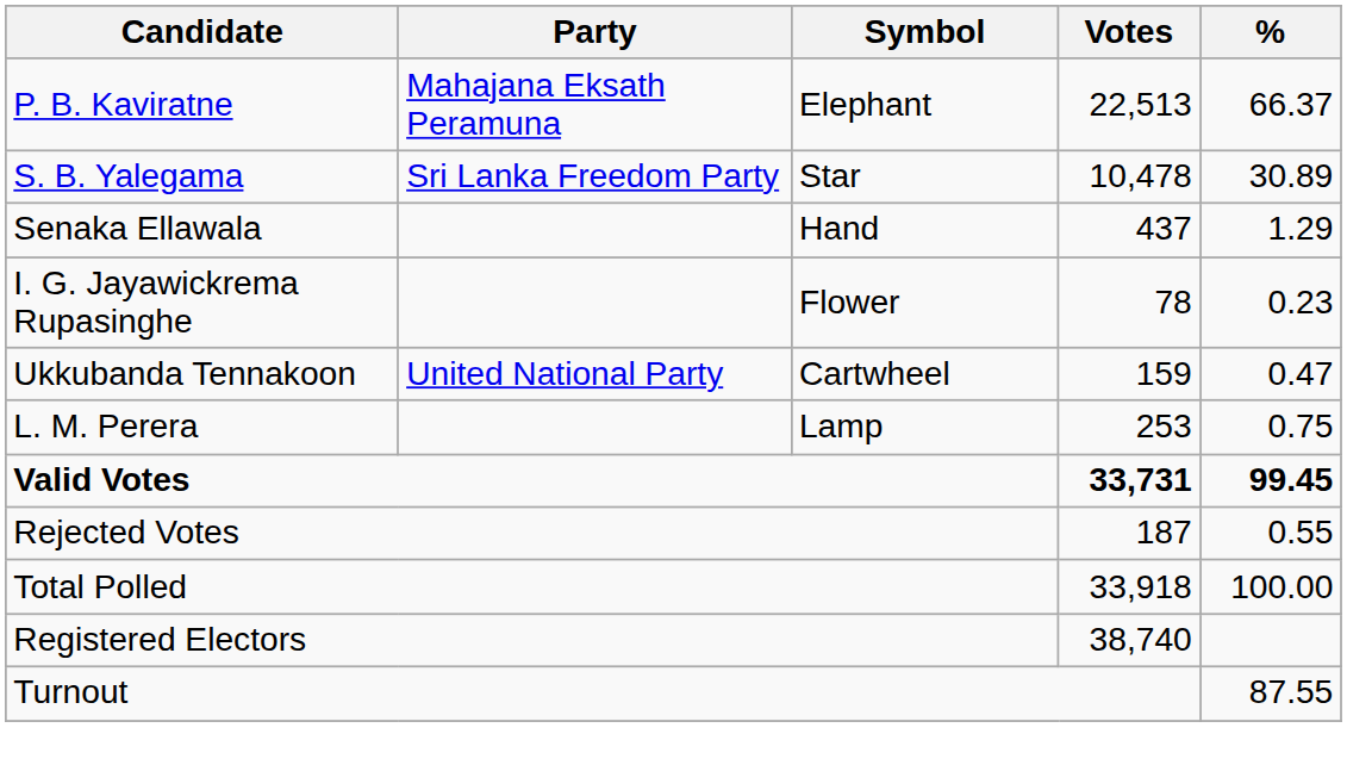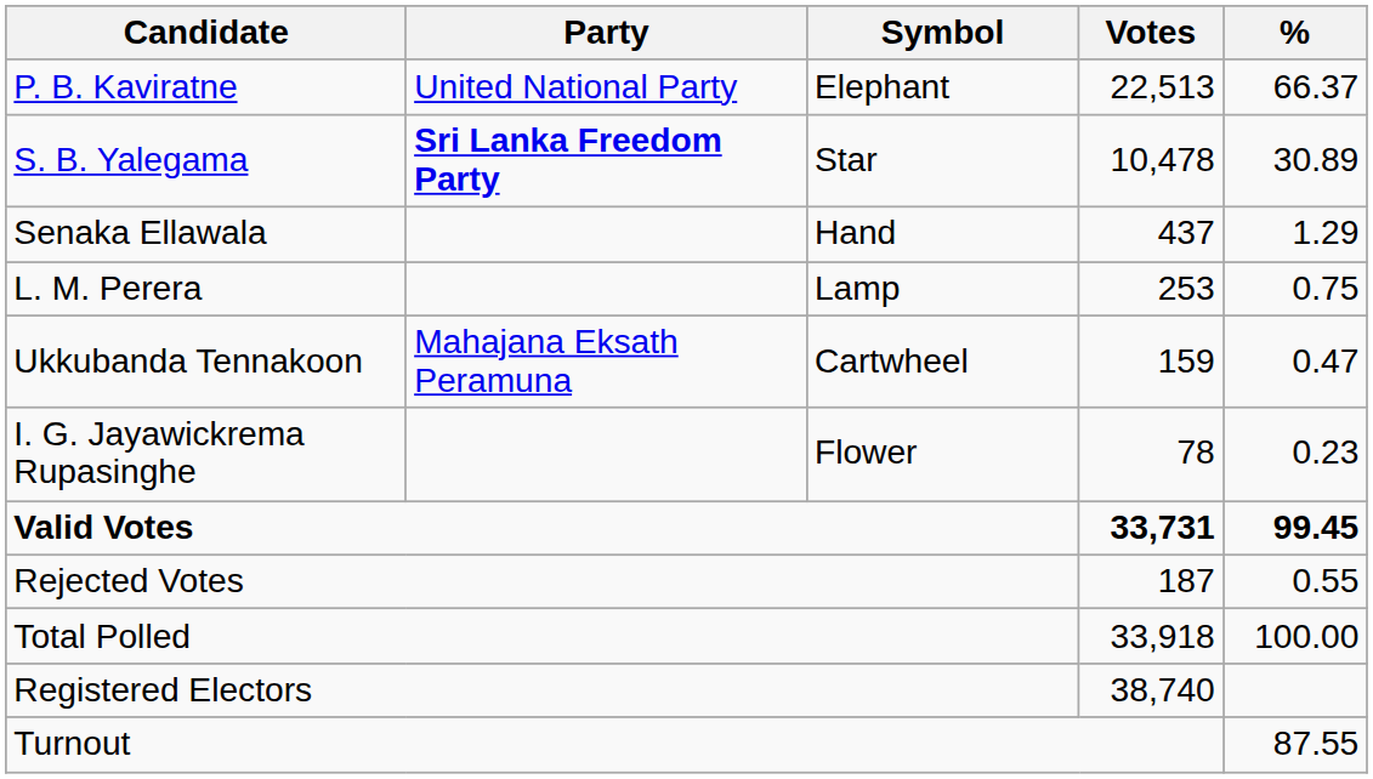P. B. Kaviratne | Party: Mahajana Eksath Peramuna -> United National Party
S. B. Yalegama | Party: normal -> bold
rows swapped: L. M. Perera <-> I. G. Jayawickrema Rupasinghe
Ukkubanda Tennakoon | Party: United National Party -> Mahajana Eksath Peramuna
